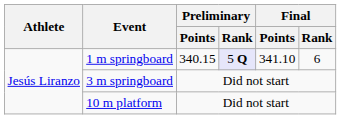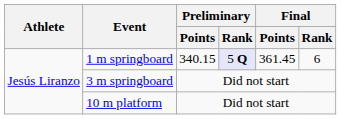1 m springboard | Final / Points: 341.10 -> 361.45
